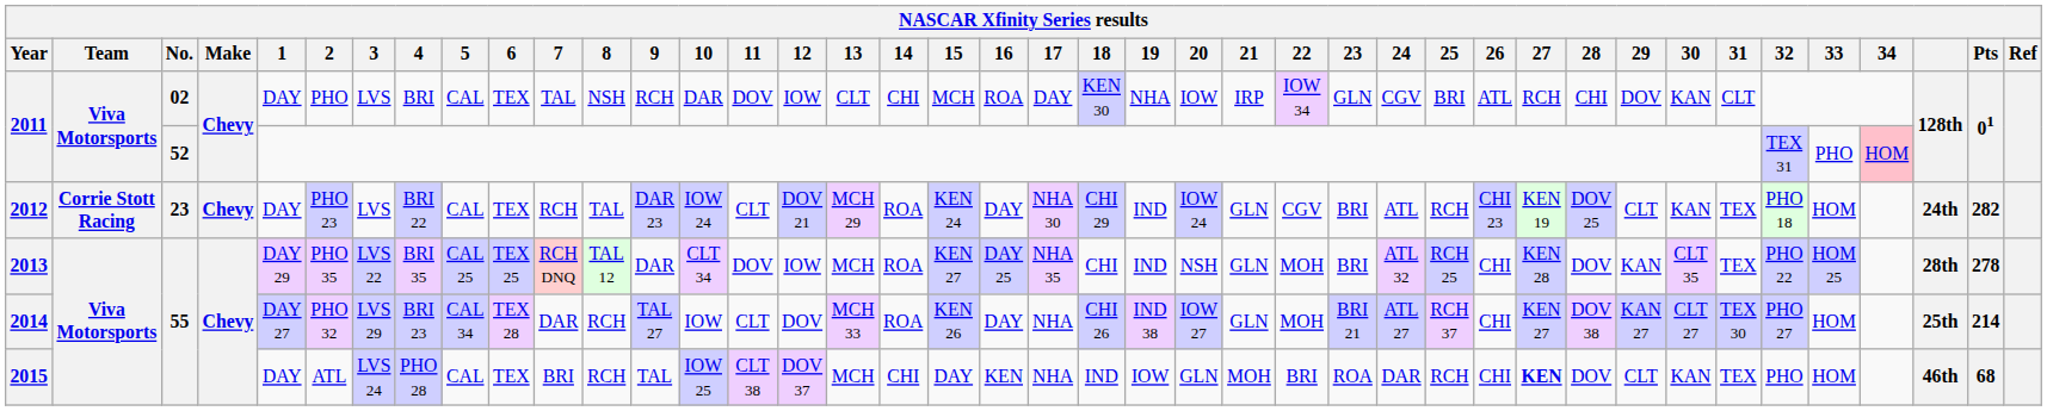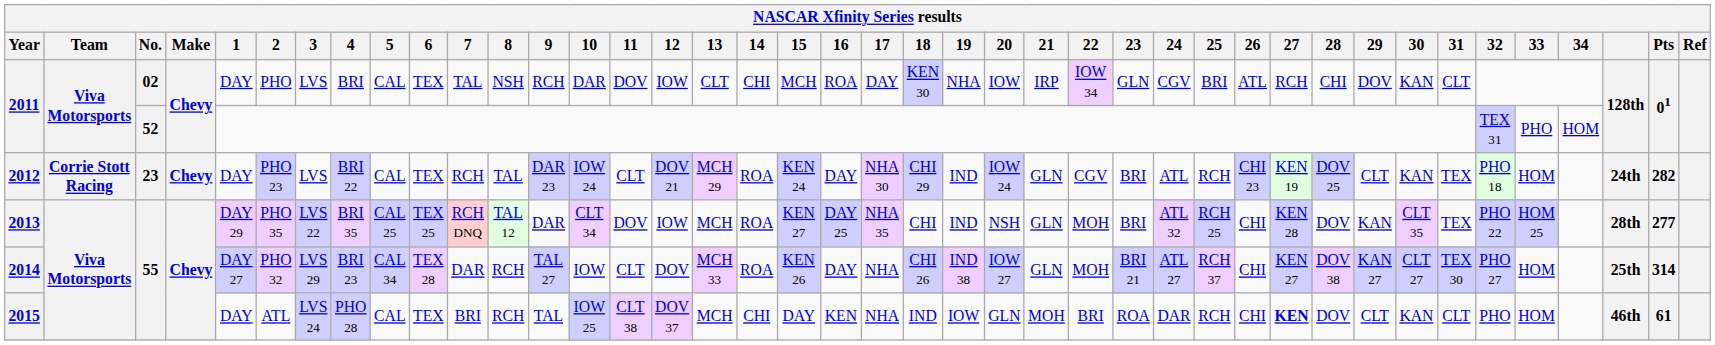2011 / 52 | 34: pink background -> no background
2013 | Pts: 278 -> 277
2014 | Pts: 214 -> 314
2015 | 31: TEX -> CLT
2015 | Pts: 68 -> 61
